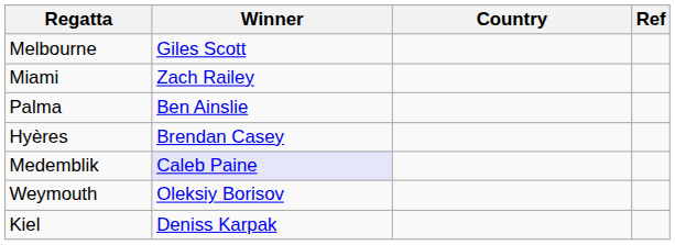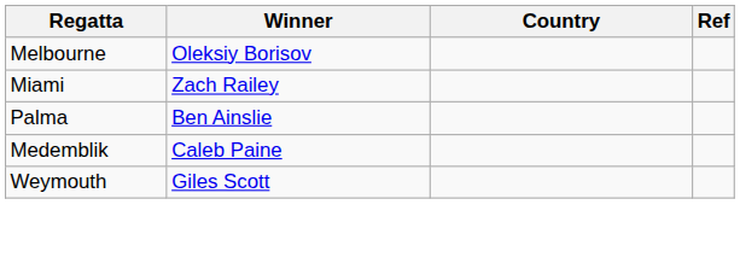Melbourne | Winner: Giles Scott -> Oleksiy Borisov
- row: Hyères | Brendan Casey
Medemblik | Winner: lavender background -> no background
Weymouth | Winner: Oleksiy Borisov -> Giles Scott
- row: Kiel | Deniss Karpak
